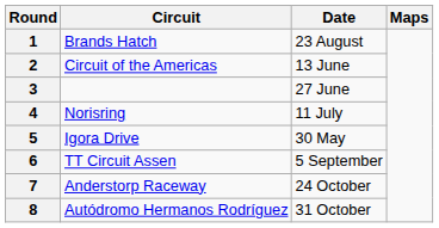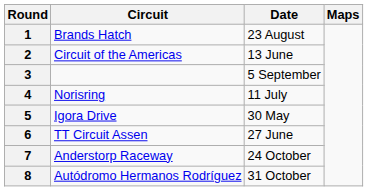3 | Date: 27 June -> 5 September
6 | Date: 5 September -> 27 June
